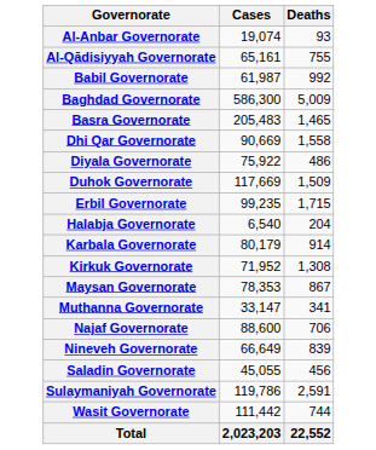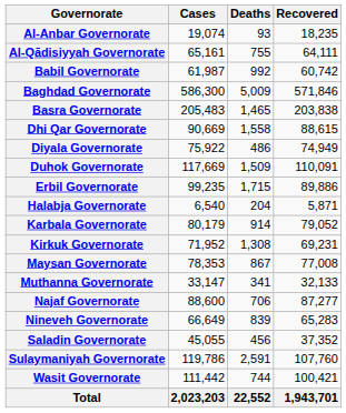+ column: Recovered | 18,235 | 64,111 | 60,742 | 571,846 | 203,838 | 88,615 | 74,949 | 110,091 | 89,886 | 5,871 | 79,052 | 69,231 | 77,008 | 32,133 | 87,277 | 65,283 | 37,352 | 107,760 | 100,421 | 1,943,701
